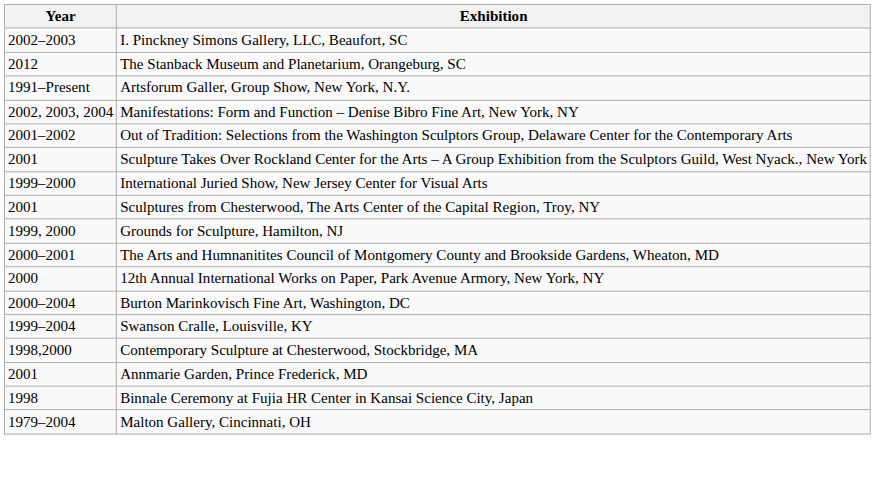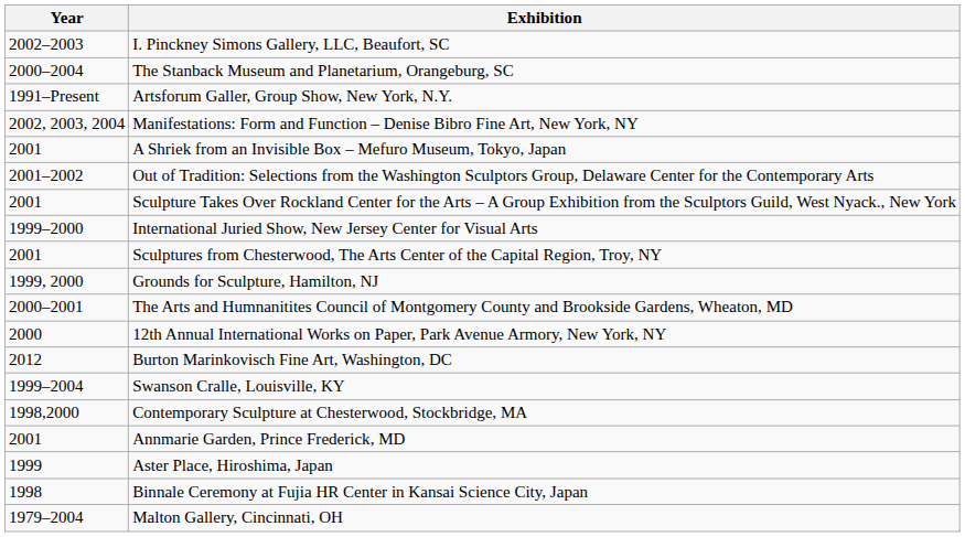The Stanback Museum and Planetarium, Orangeburg, SC | Year: 2012 -> 2000–2004
+ row: 2001 | A Shriek from an Invisible Box – Mefuro Museum, Tokyo, Japan
Burton Marinkovisch Fine Art, Washington, DC | Year: 2000–2004 -> 2012
+ row: 1999 | Aster Place, Hiroshima, Japan
